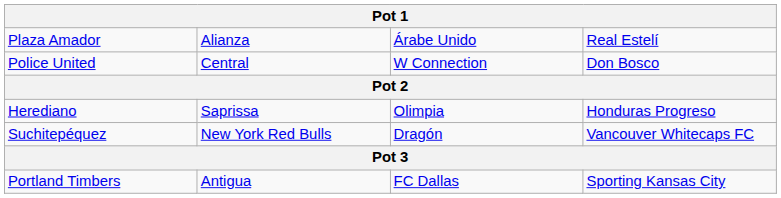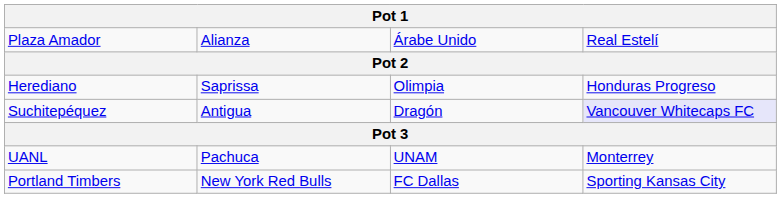- row: Police United | Central | W Connection | Don Bosco
Suchitepéquez | column 2: New York Red Bulls -> Antigua
Suchitepéquez | column 4: no background -> lavender background
+ row: UANL | Pachuca | UNAM | Monterrey
Portland Timbers | column 2: Antigua -> New York Red Bulls
